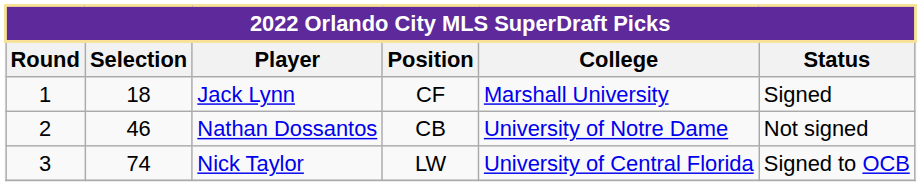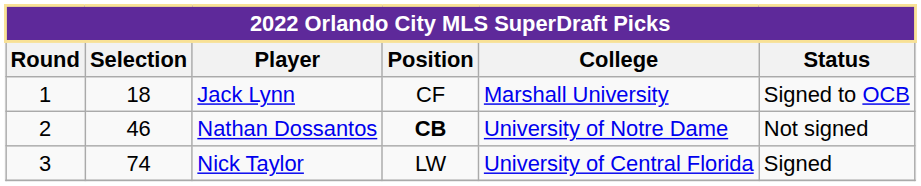Jack Lynn | Status: Signed -> Signed to OCB
Nathan Dossantos | Position: normal -> bold
Nick Taylor | Status: Signed to OCB -> Signed
